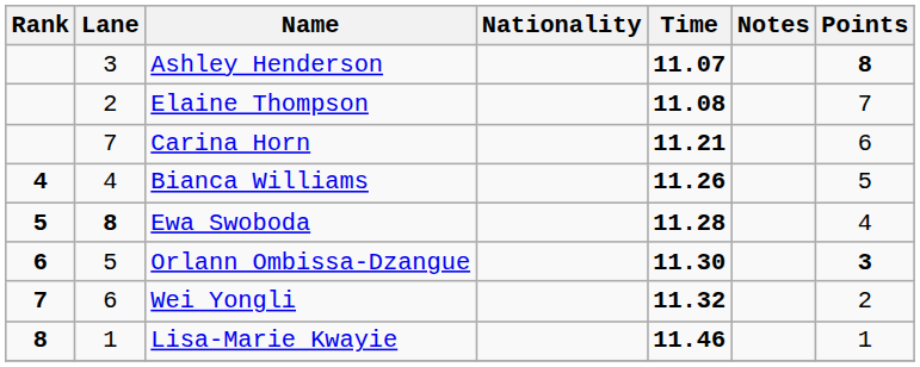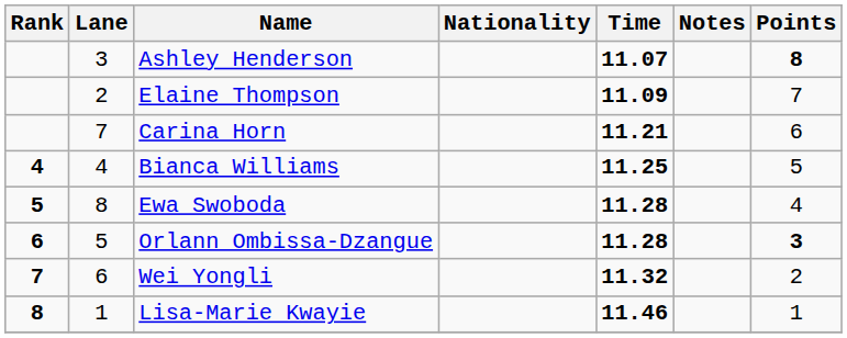Elaine Thompson | Time: 11.08 -> 11.09
Bianca Williams | Time: 11.26 -> 11.25
Ewa Swoboda | Lane: bold -> normal
Orlann Ombissa-Dzangue | Time: 11.30 -> 11.28
